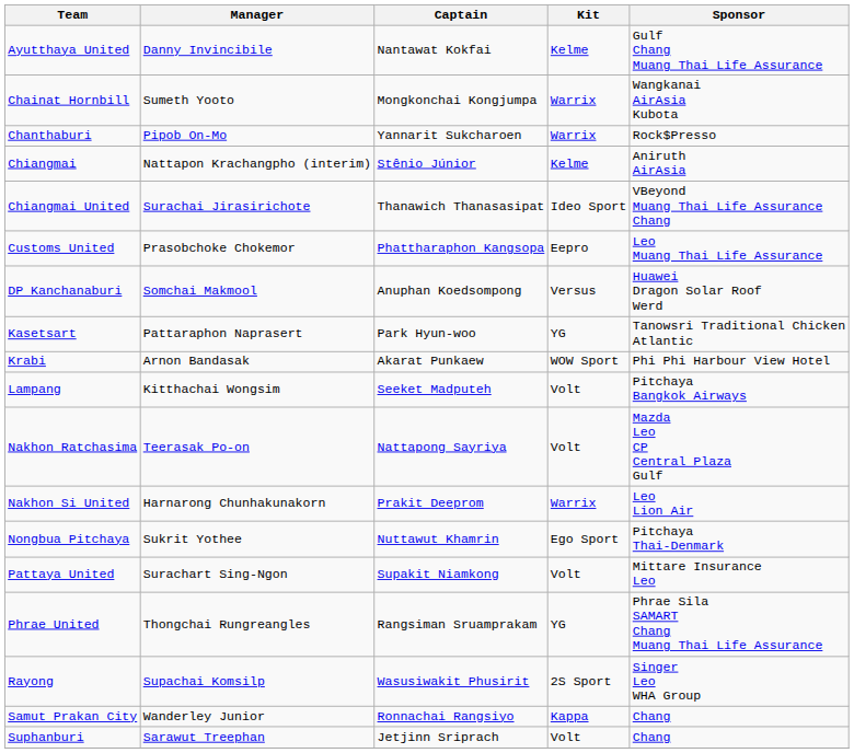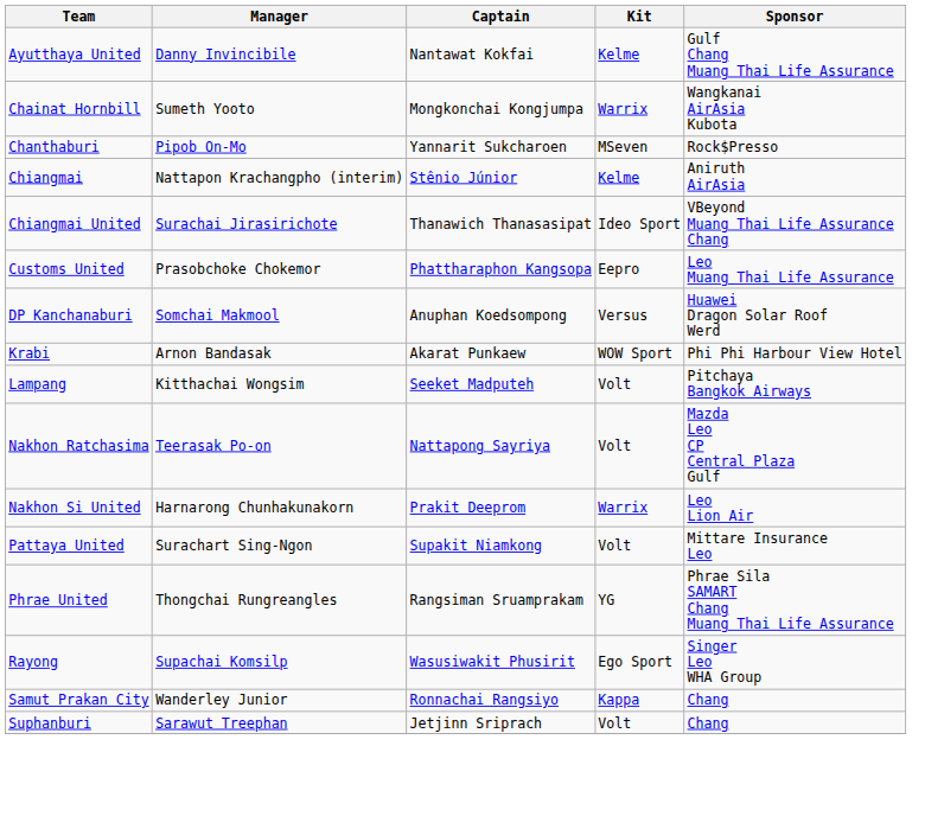Chanthaburi | Kit: Warrix -> MSeven
- row: Kasetsart | Pattaraphon Naprasert | Park Hyun-woo | YG | Tanowsri Traditional Chicken Atlantic
- row: Nongbua Pitchaya | Sukrit Yothee | Nuttawut Khamrin | Ego Sport | Pitchaya Thai-Denmark
Rayong | Kit: 2S Sport -> Ego Sport
